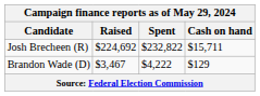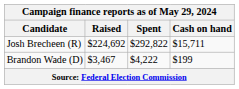Josh Brecheen (R) | Spent: $232,822 -> $292,822
Brandon Wade (D) | Cash on hand: $129 -> $199
